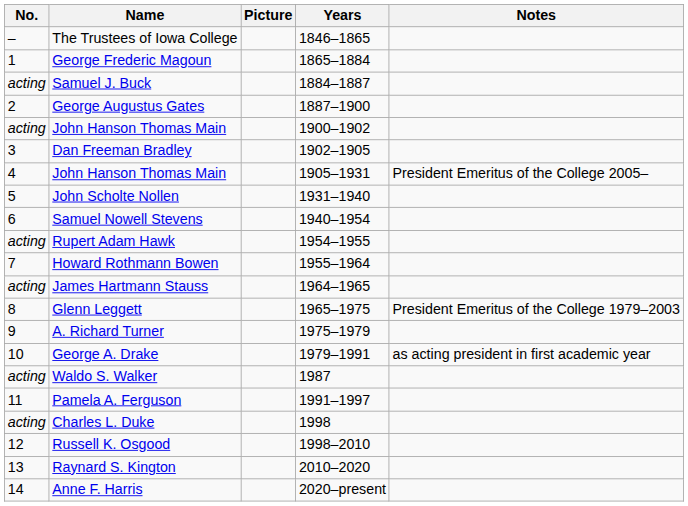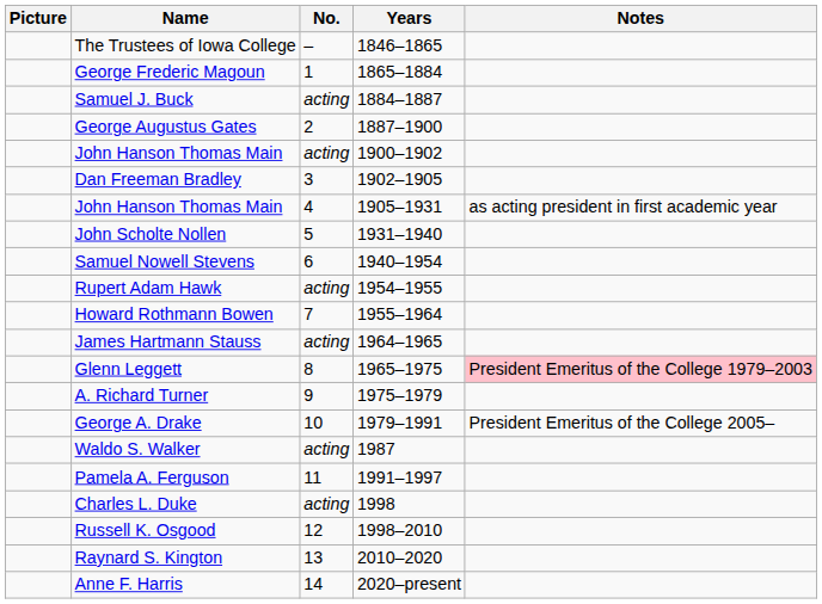columns swapped: No. <-> Picture
John Hanson Thomas Main / 1905–1931 | Notes: President Emeritus of the College 2005– -> as acting president in first academic year
Glenn Leggett | Notes: no background -> pink background
George A. Drake | Notes: as acting president in first academic year -> President Emeritus of the College 2005–
